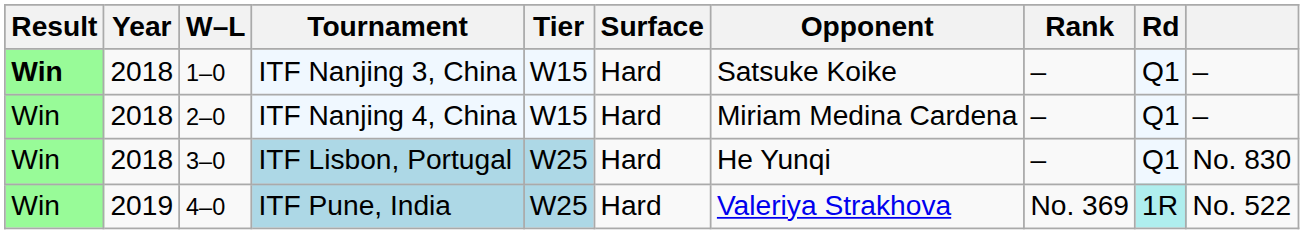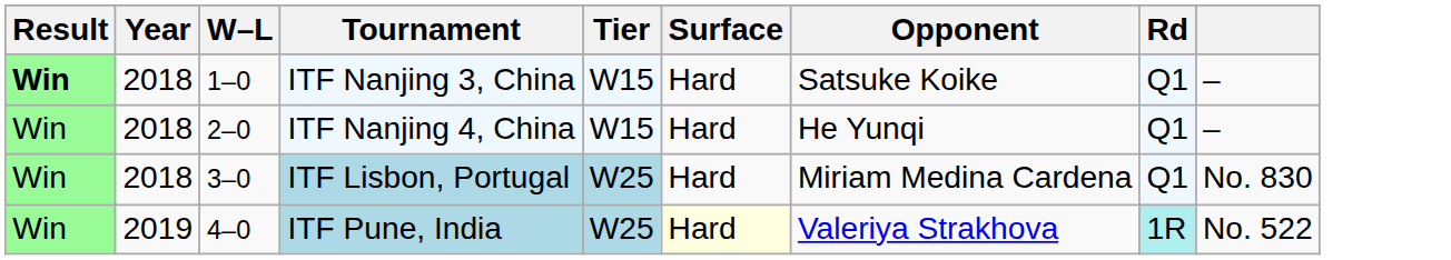- column: Rank | – | – | – | No. 369
ITF Nanjing 4, China | Opponent: Miriam Medina Cardena -> He Yunqi
ITF Lisbon, Portugal | Opponent: He Yunqi -> Miriam Medina Cardena
ITF Pune, India | Surface: no background -> lightyellow background
